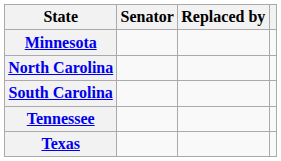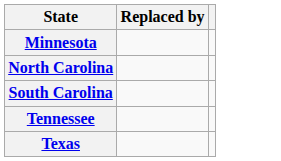- column: Senator
